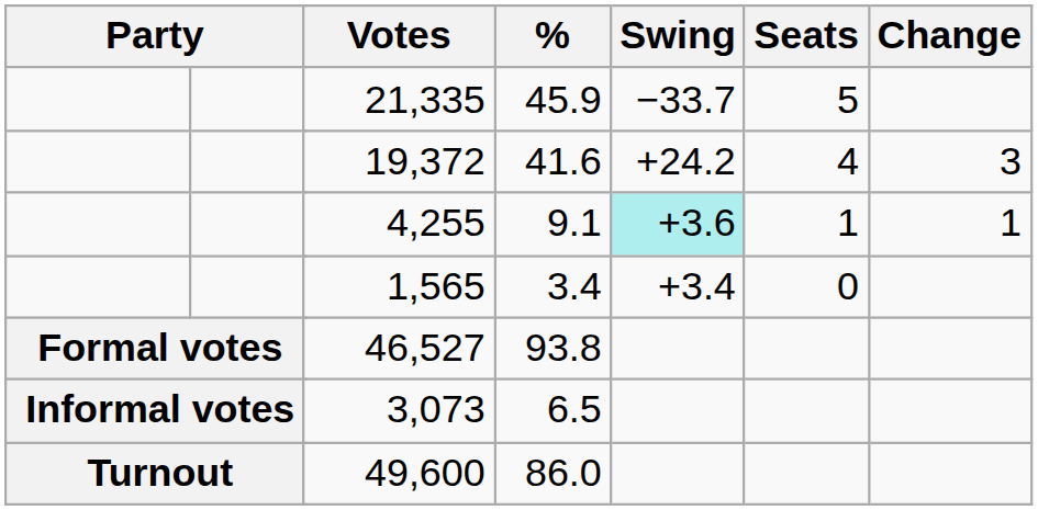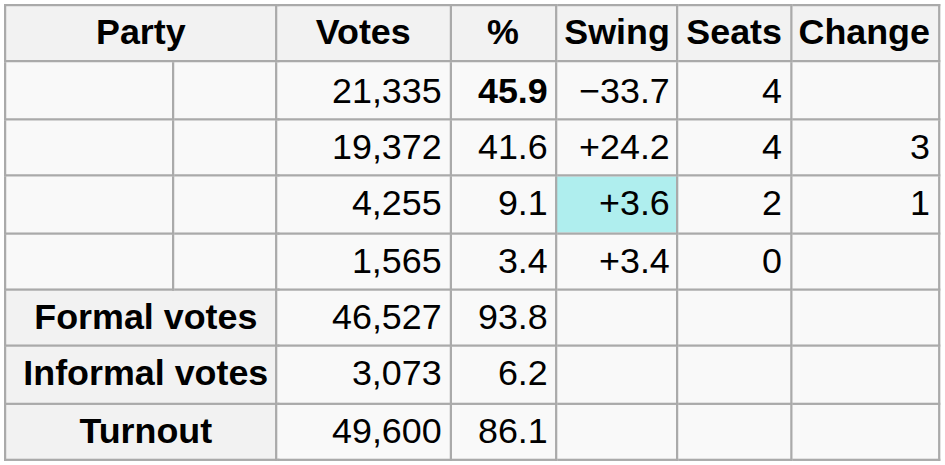21,335 | %: normal -> bold
21,335 | Seats: 5 -> 4
4,255 | Seats: 1 -> 2
3,073 | %: 6.5 -> 6.2
49,600 | %: 86.0 -> 86.1
